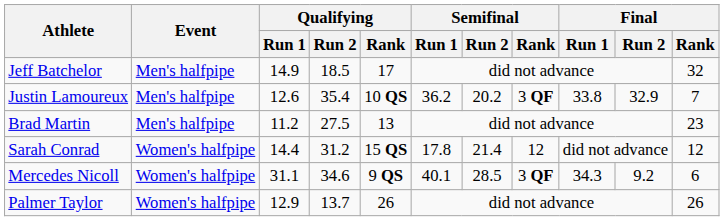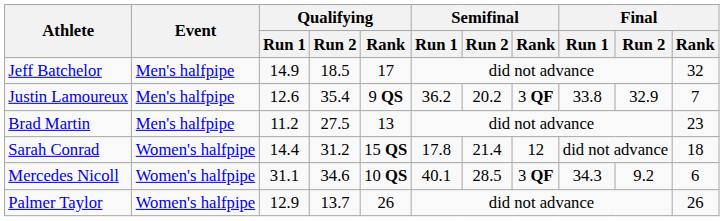Justin Lamoureux | Qualifying / Rank: 10 QS -> 9 QS
Sarah Conrad | Final / Rank: 12 -> 18
Mercedes Nicoll | Qualifying / Rank: 9 QS -> 10 QS
